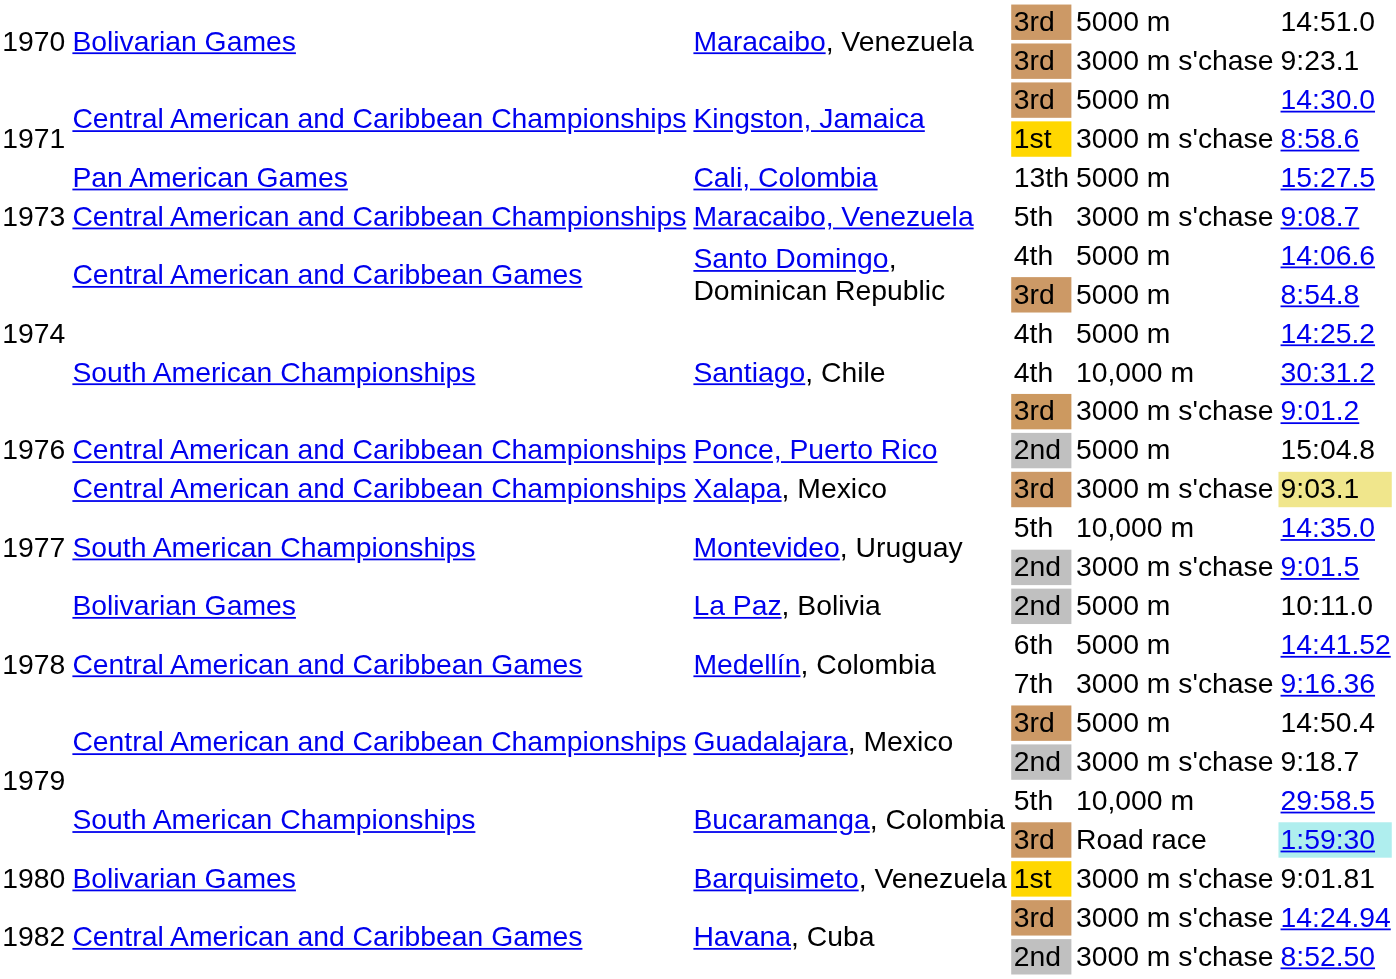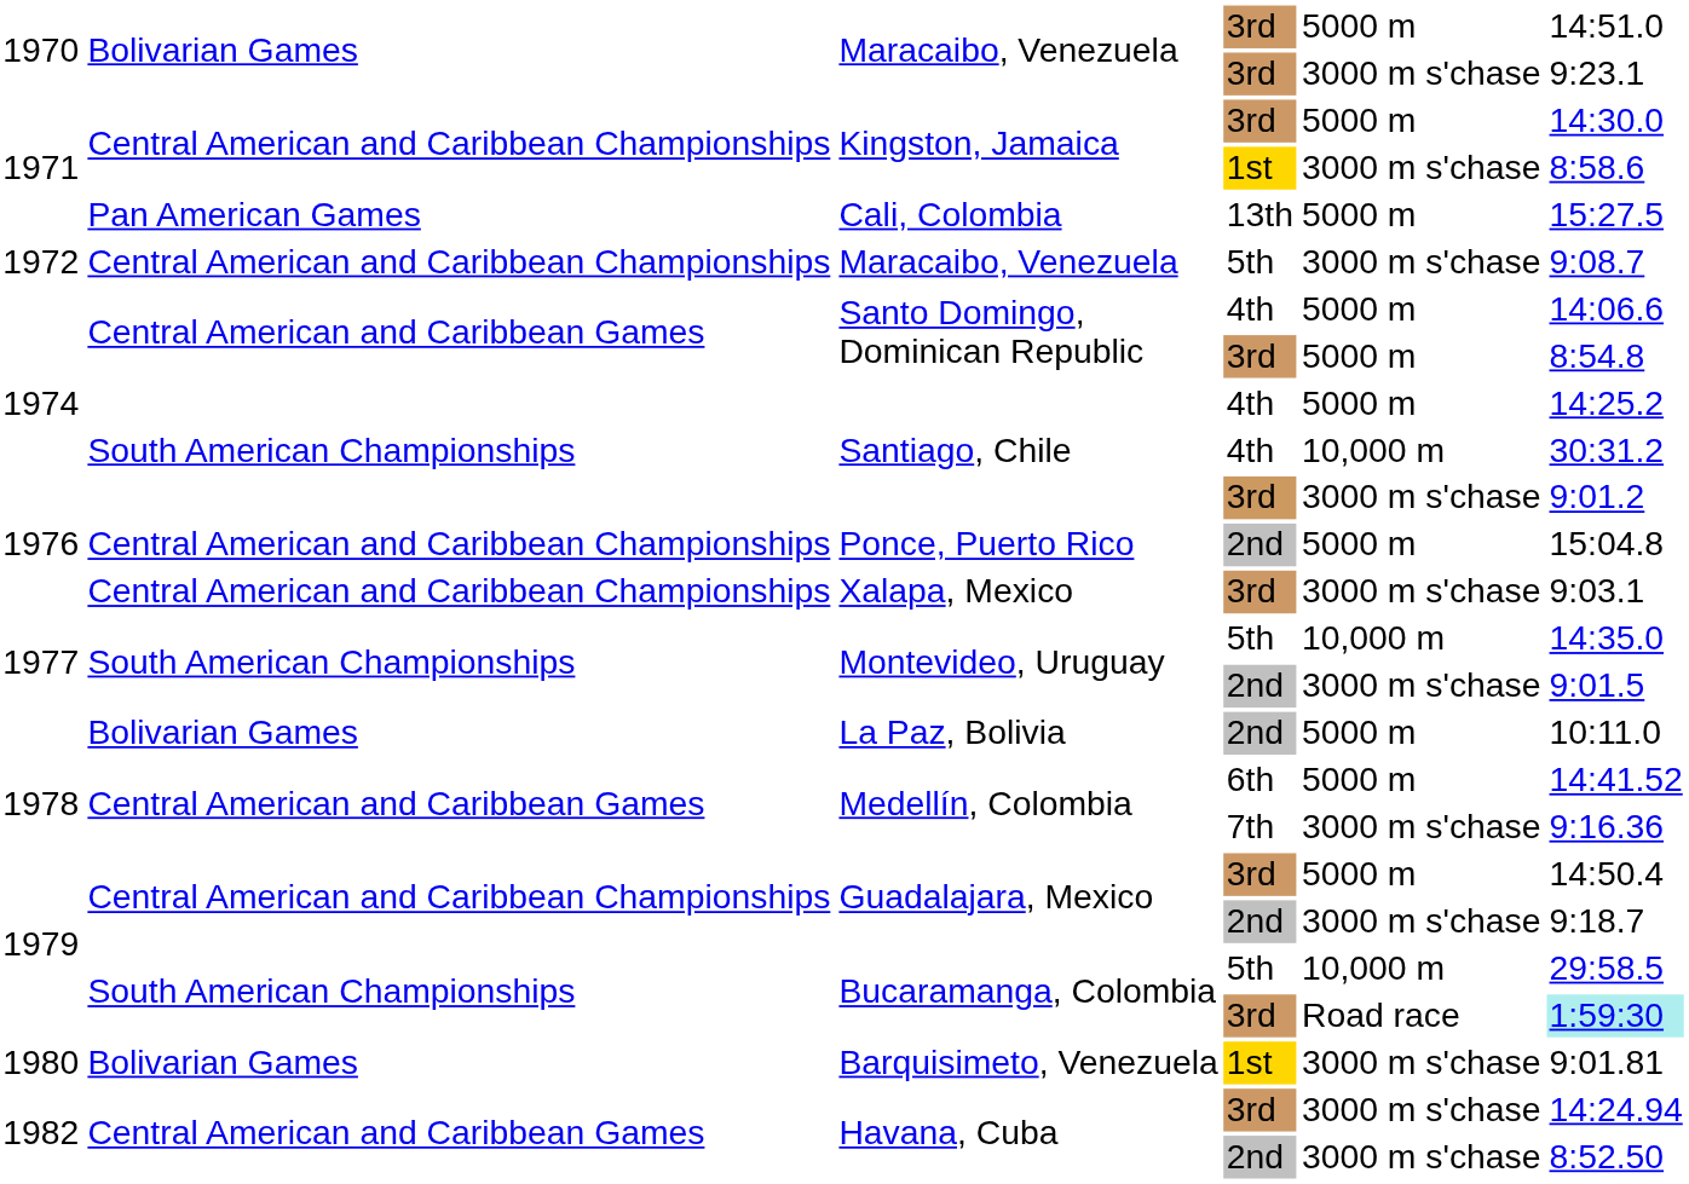Maracaibo, Venezuela / 5th | column 1: 1973 -> 1972
Xalapa, Mexico | column 6: khaki background -> no background
